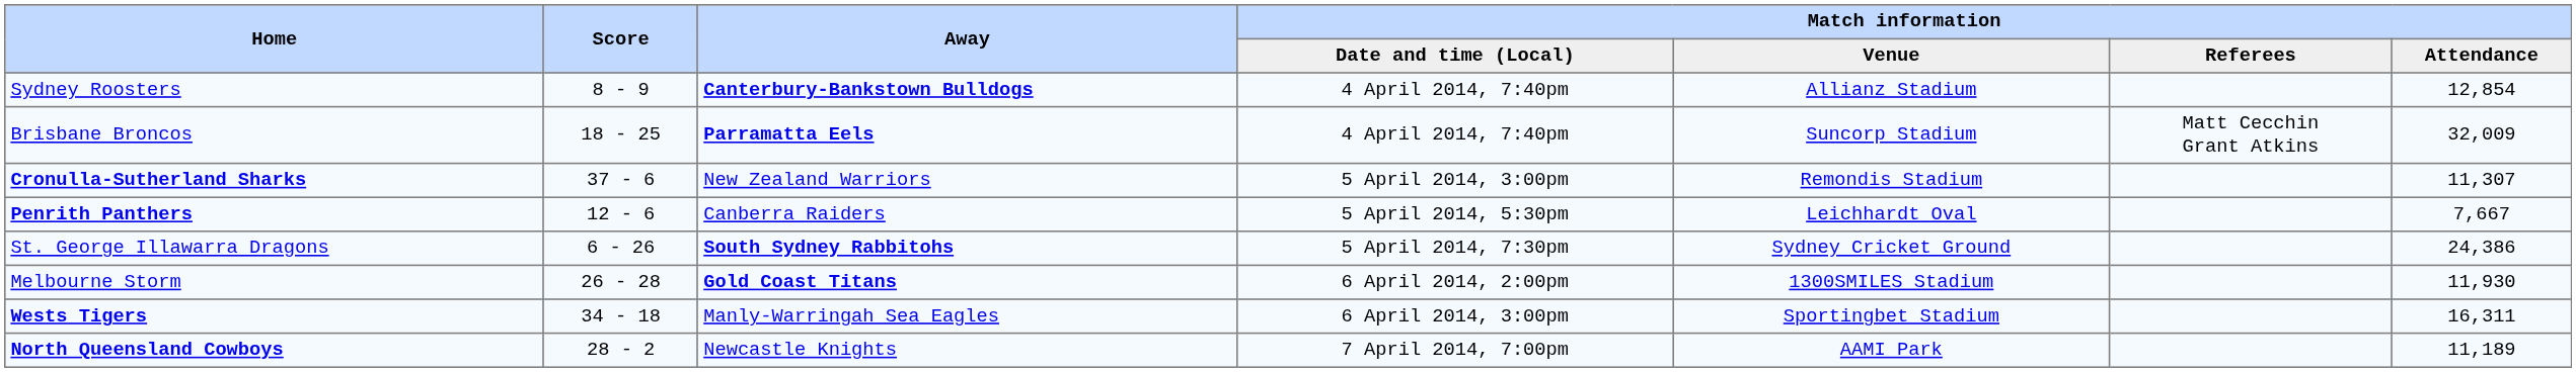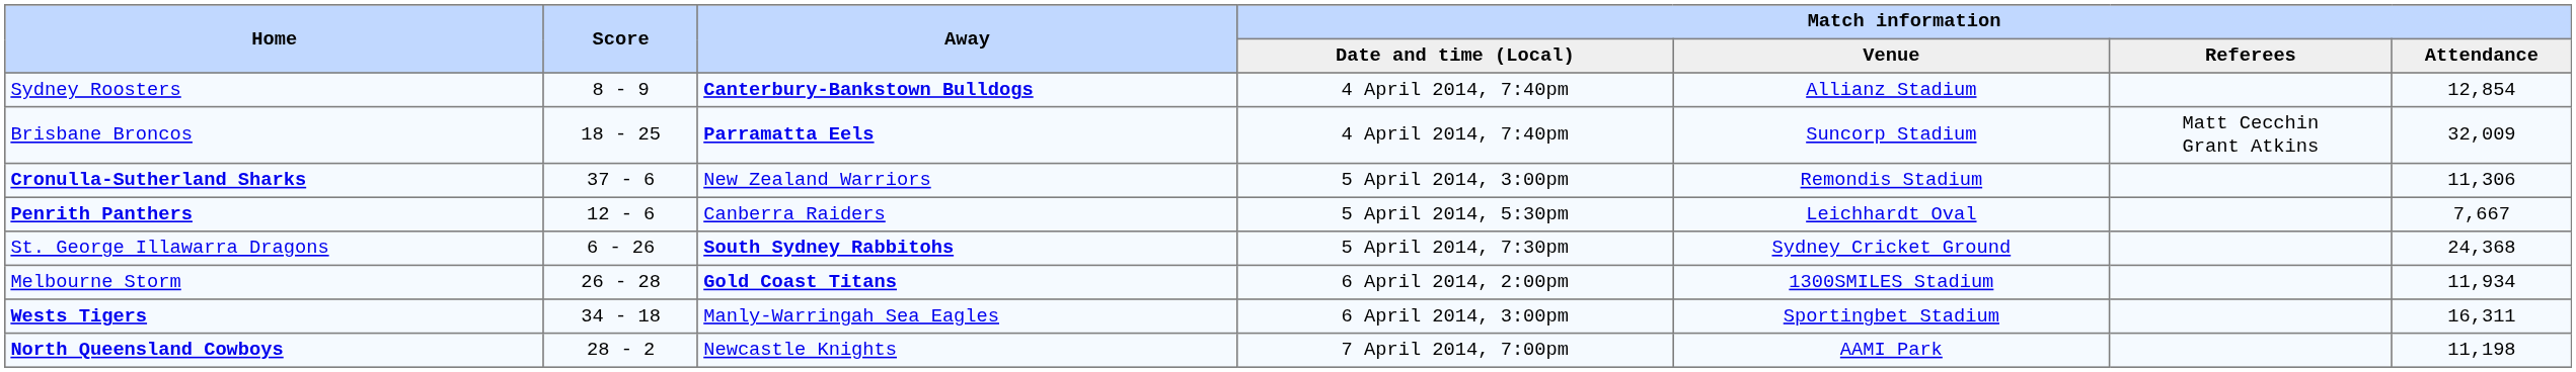Cronulla-Sutherland Sharks | Match information / Attendance: 11,307 -> 11,306
St. George Illawarra Dragons | Match information / Attendance: 24,386 -> 24,368
Melbourne Storm | Match information / Attendance: 11,930 -> 11,934
North Queensland Cowboys | Match information / Attendance: 11,189 -> 11,198
